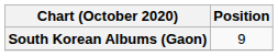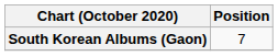South Korean Albums (Gaon) | Position: 9 -> 7
